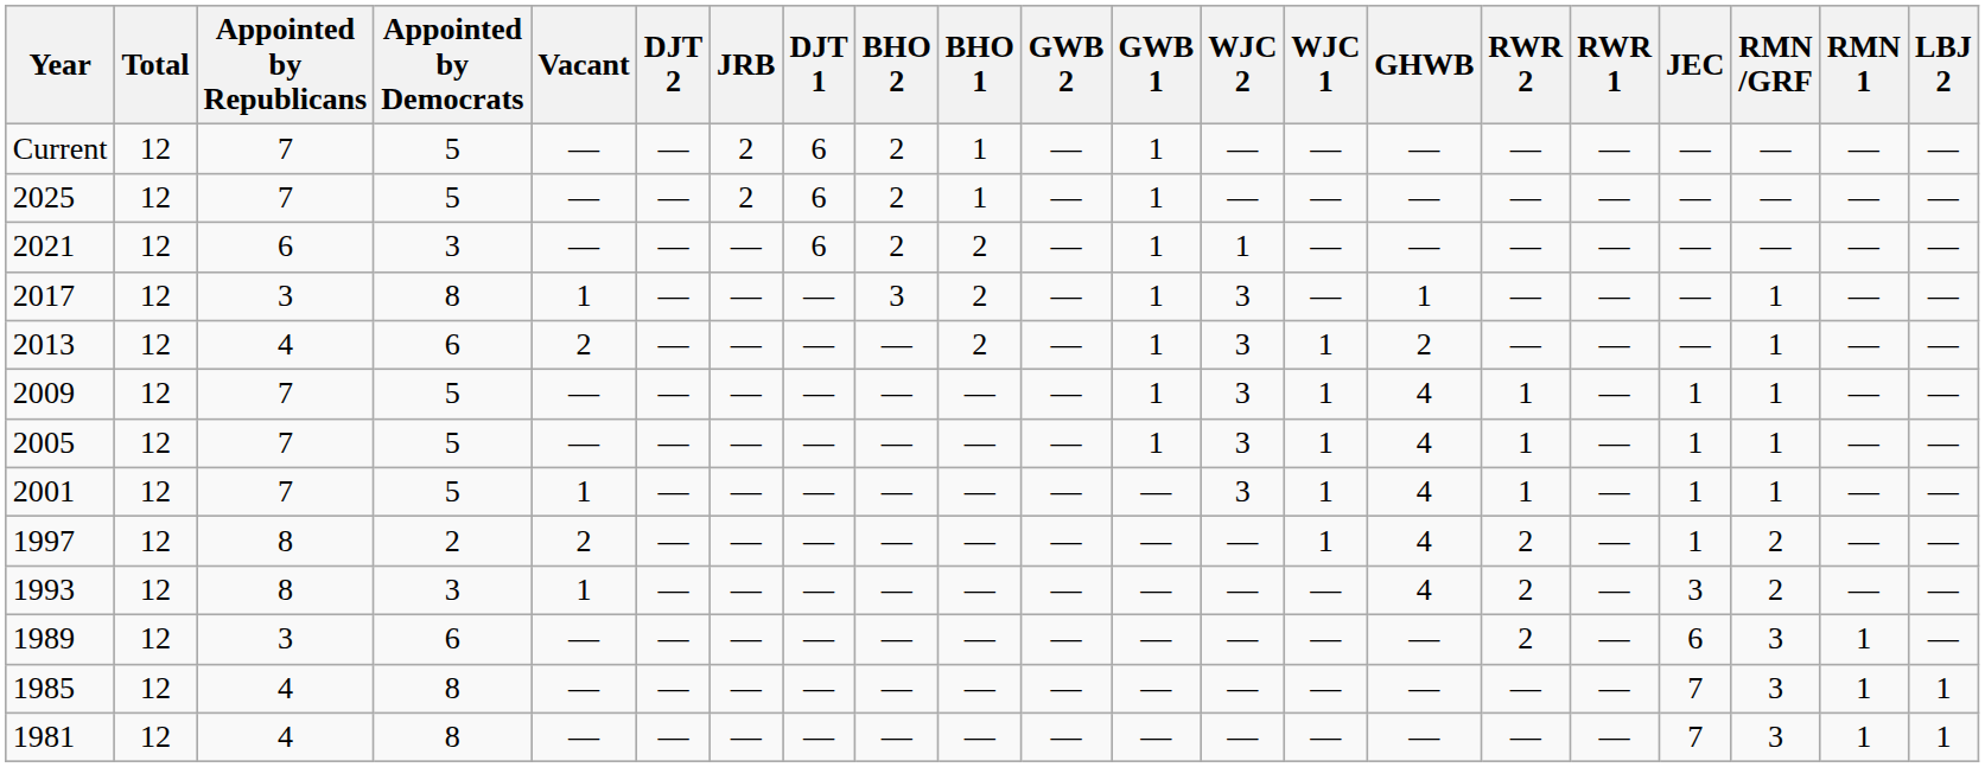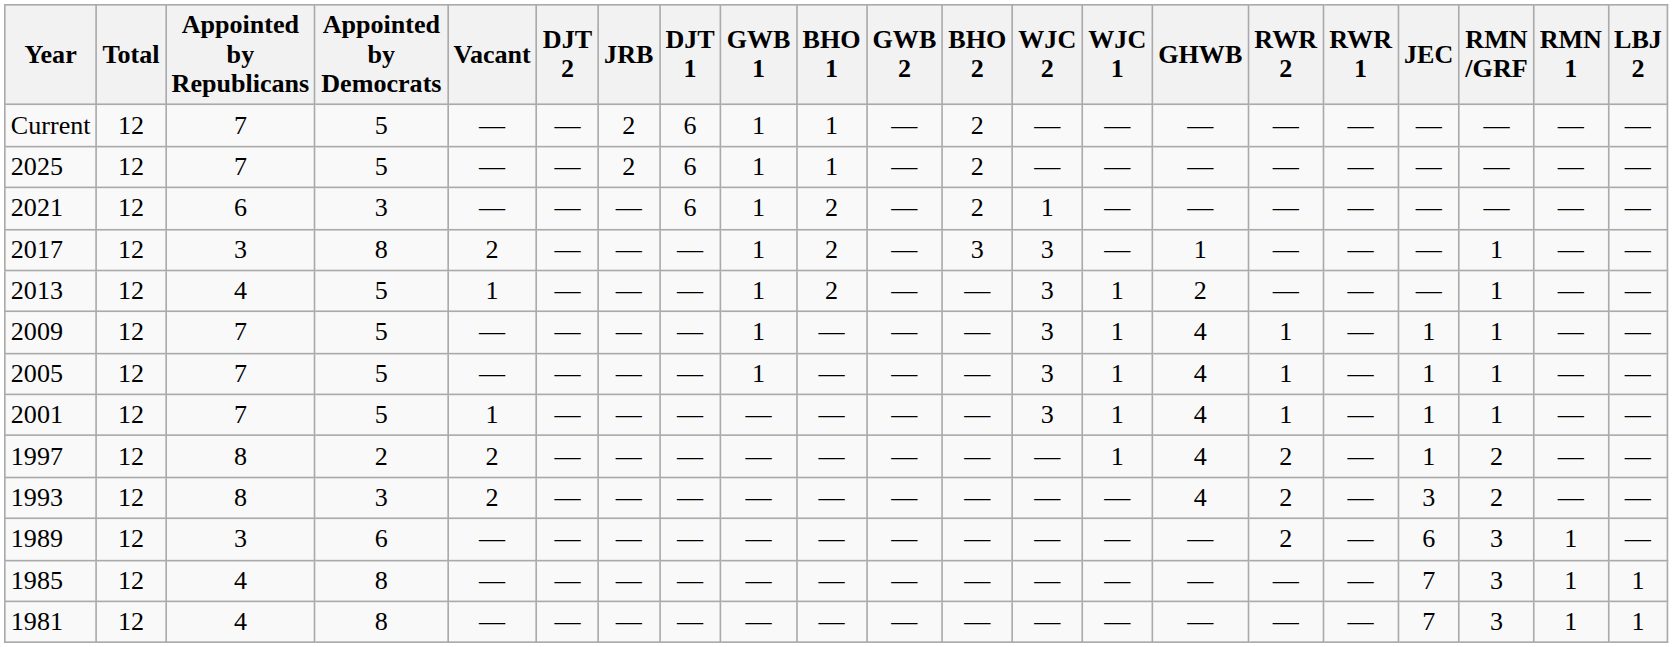columns swapped: BHO 2 <-> GWB 1
2017 | Vacant: 1 -> 2
2013 | Appointed by Democrats: 6 -> 5
2013 | Vacant: 2 -> 1
1993 | Vacant: 1 -> 2
